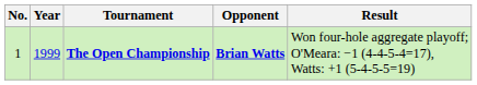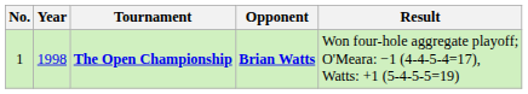The Open Championship | Year: 1999 -> 1998
